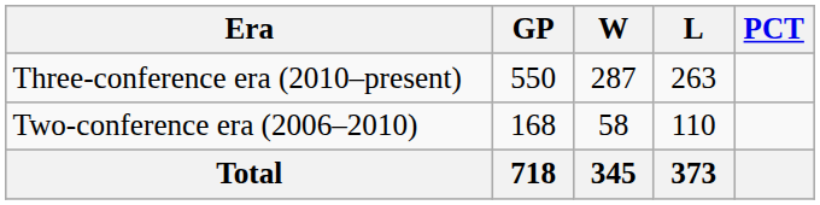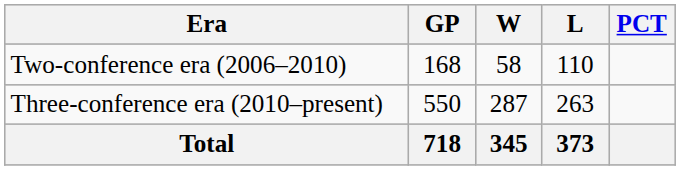rows swapped: Two-conference era (2006–2010) <-> Three-conference era (2010–present)
